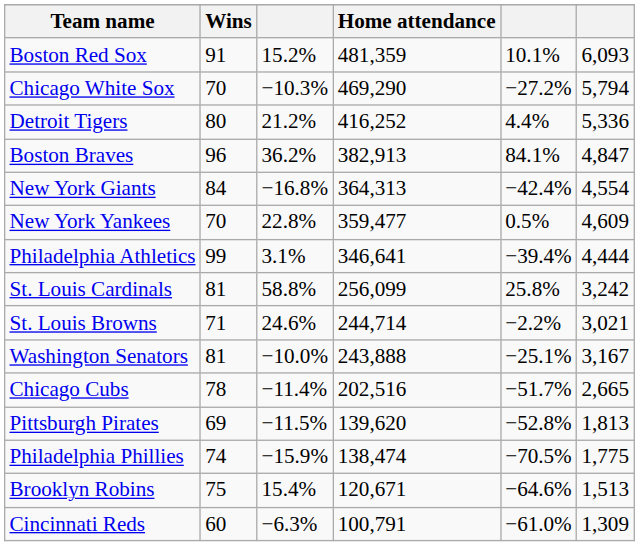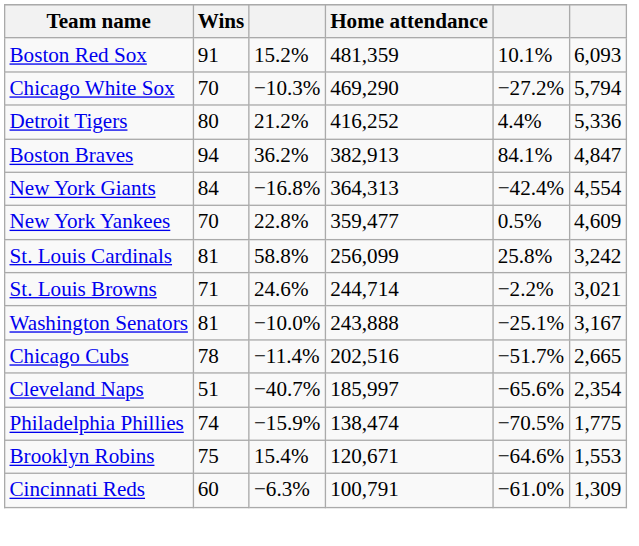Boston Braves | Wins: 96 -> 94
- row: Philadelphia Athletics | 99 | 3.1% | 346,641 | −39.4% | 4,444
+ row: Cleveland Naps | 51 | −40.7% | 185,997 | −65.6% | 2,354
- row: Pittsburgh Pirates | 69 | −11.5% | 139,620 | −52.8% | 1,813
Brooklyn Robins | column 6: 1,513 -> 1,553
